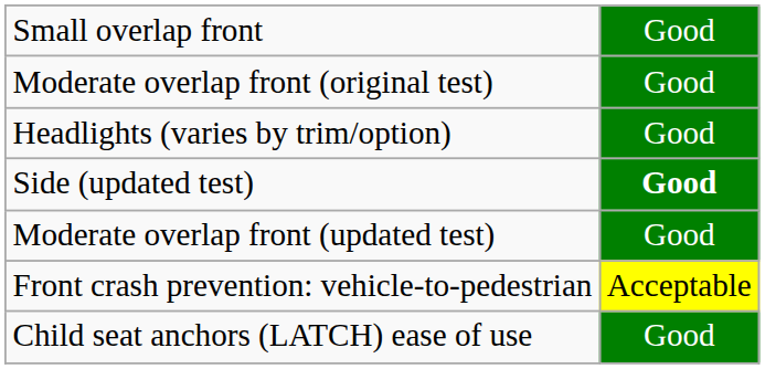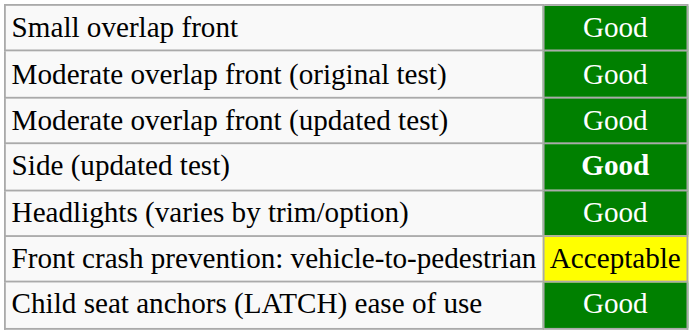rows swapped: Moderate overlap front (updated test) <-> Headlights (varies by trim/option)
